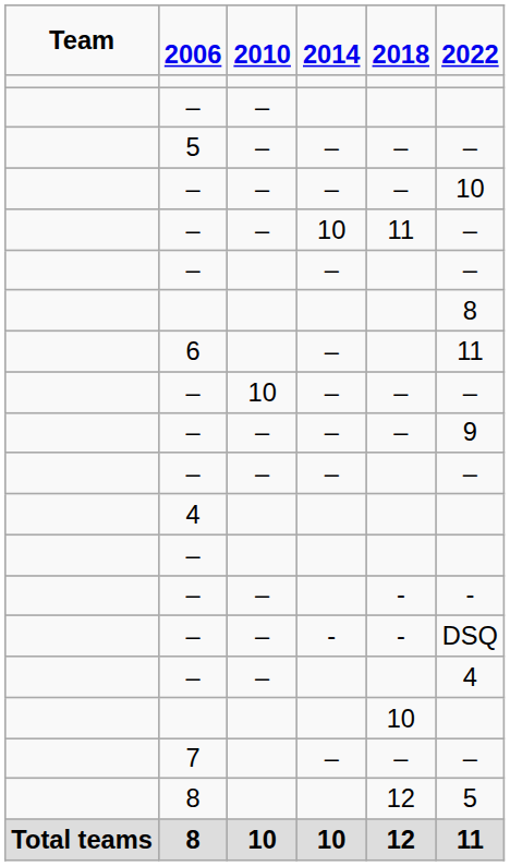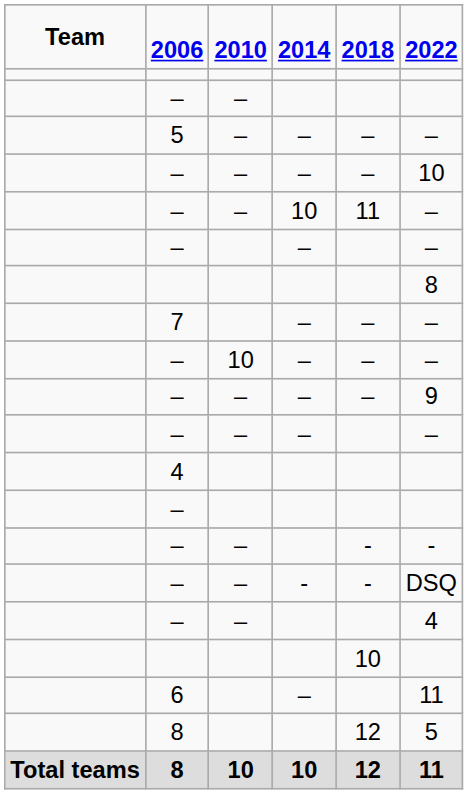rows swapped: 7 <-> 6
